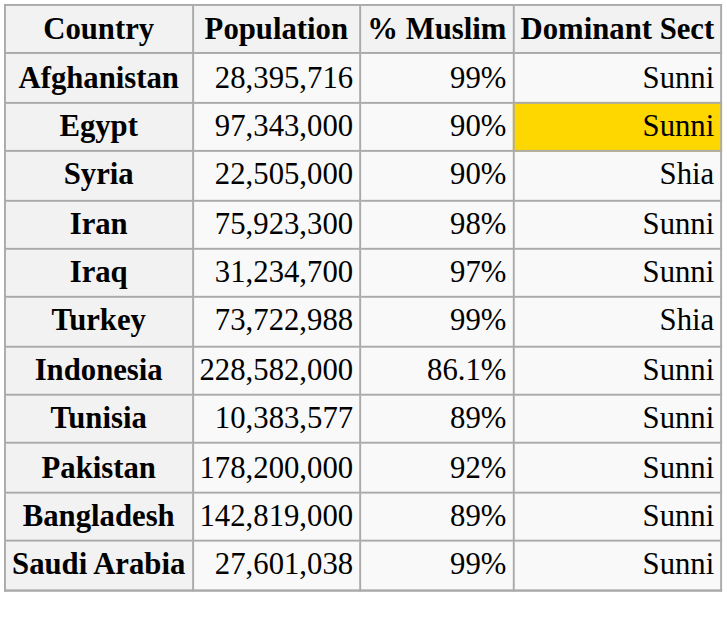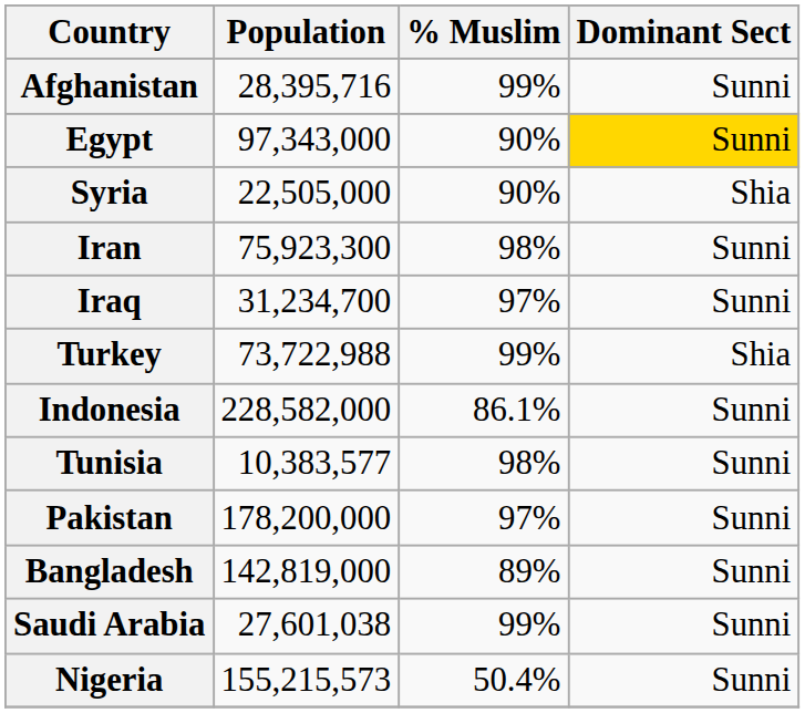Tunisia | % Muslim: 89% -> 98%
Pakistan | % Muslim: 92% -> 97%
+ row: Nigeria | 155,215,573 | 50.4% | Sunni
